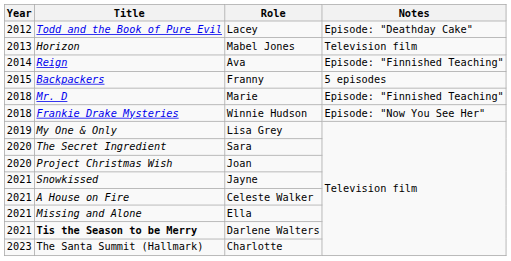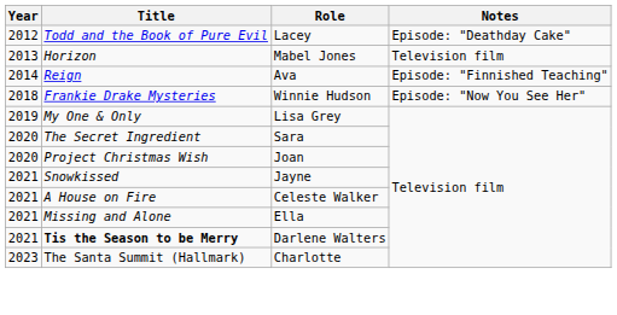- row: 2015 | Backpackers | Franny | 5 episodes
- row: 2018 | Mr. D | Marie | Episode: "Finnished Teaching"
